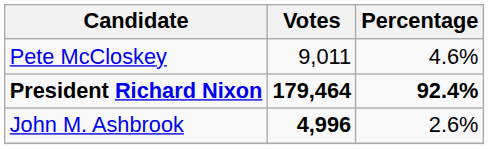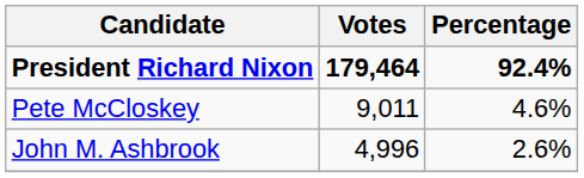rows swapped: President Richard Nixon <-> Pete McCloskey
John M. Ashbrook | Votes: bold -> normal
